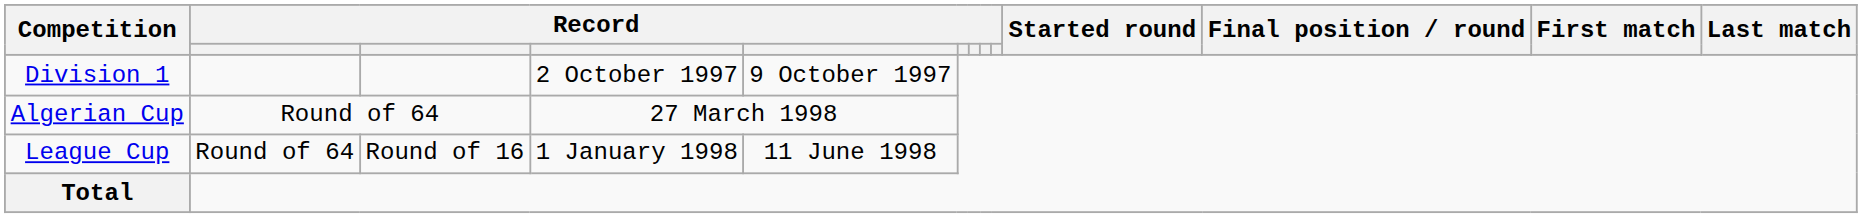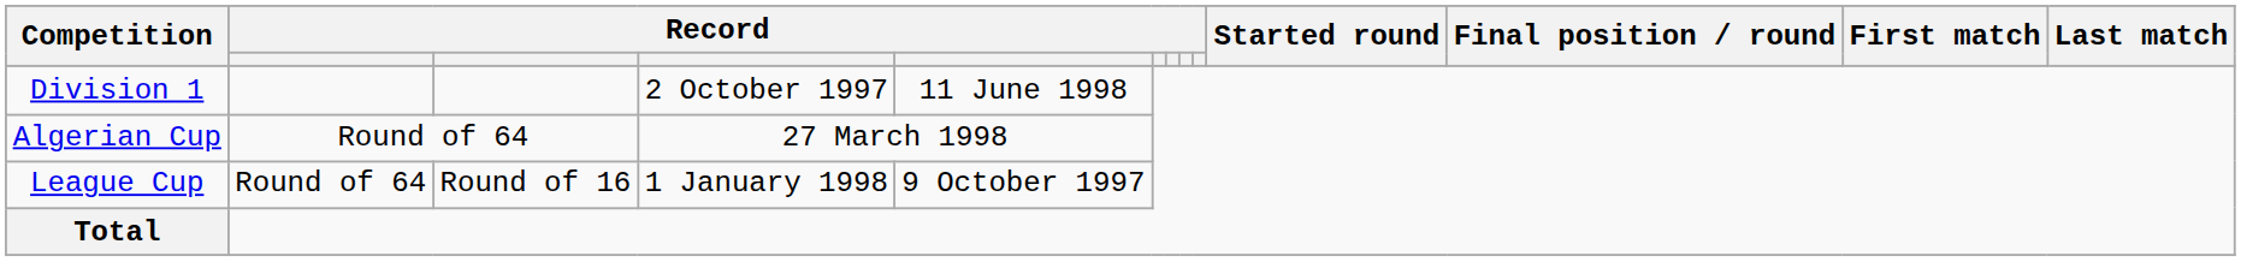Division 1 | column 5: 9 October 1997 -> 11 June 1998
League Cup | column 5: 11 June 1998 -> 9 October 1997
